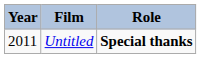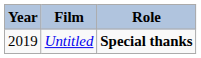Untitled | Year: 2011 -> 2019
